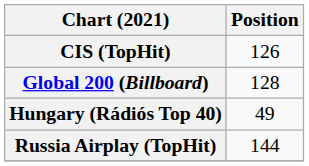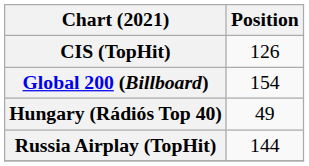Global 200 (Billboard) | Position: 128 -> 154
